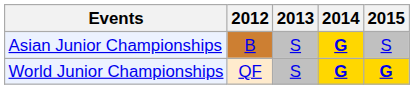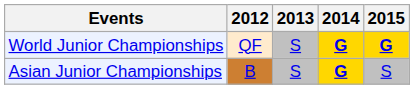rows swapped: Asian Junior Championships <-> World Junior Championships
